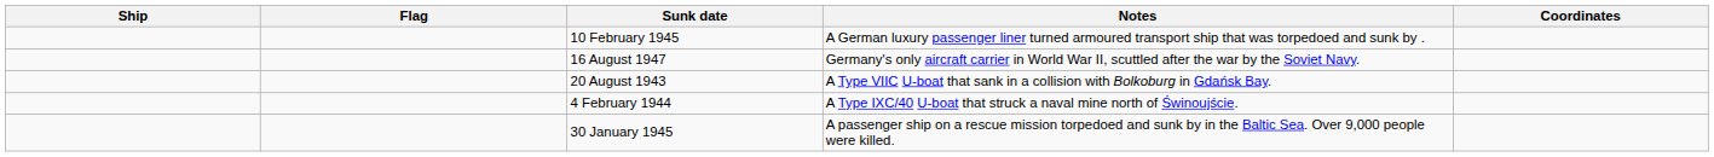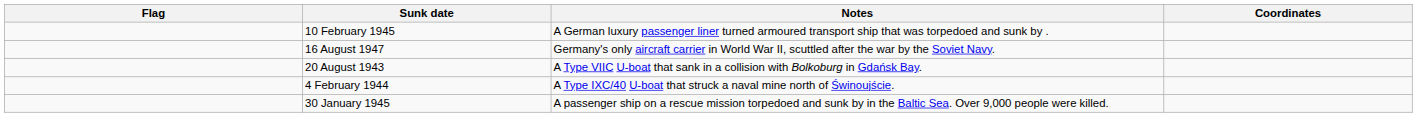- column: Ship
